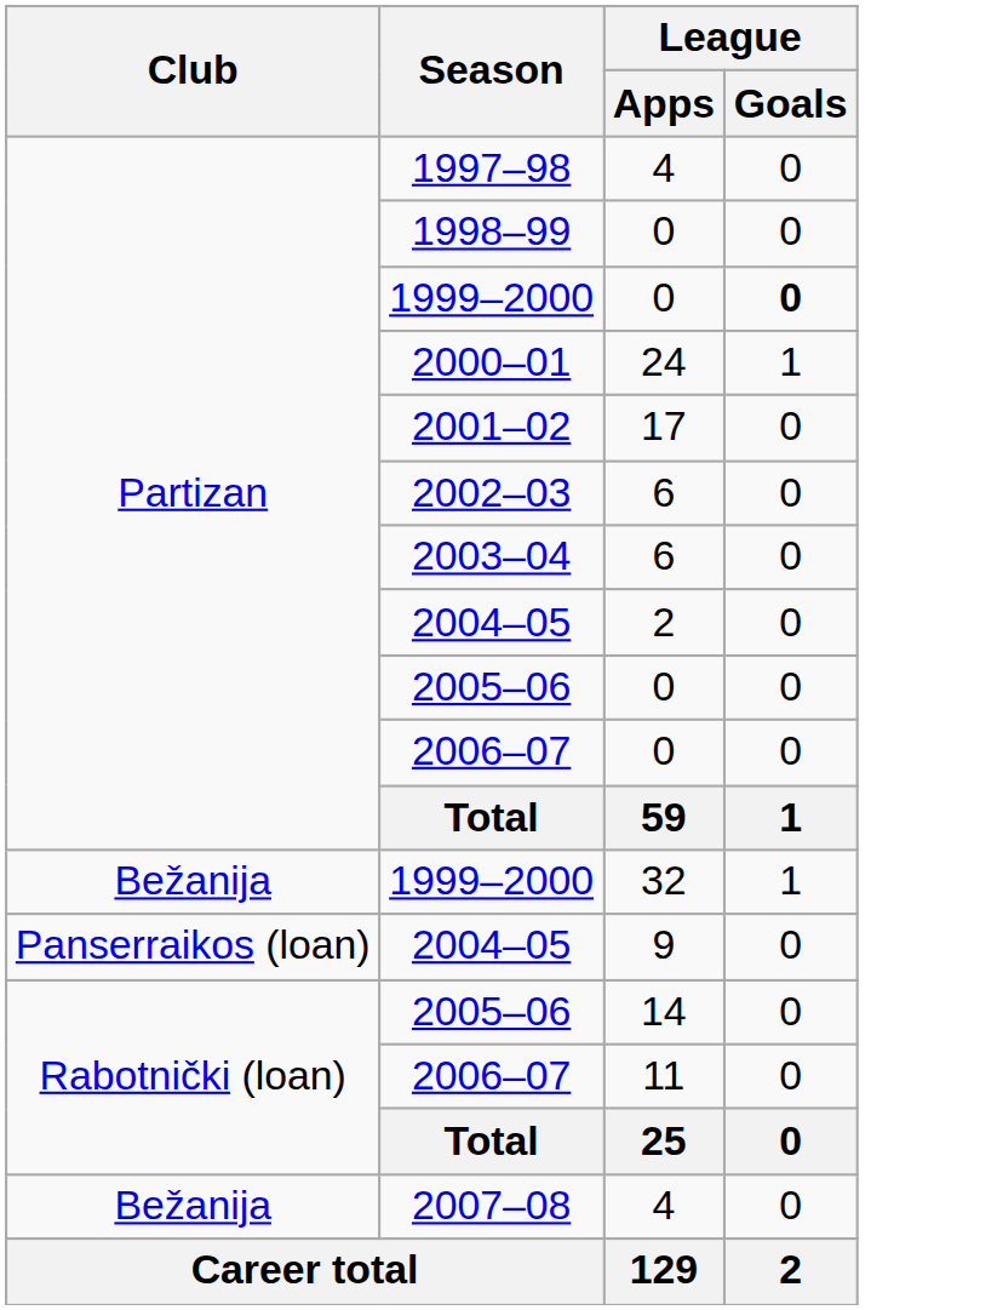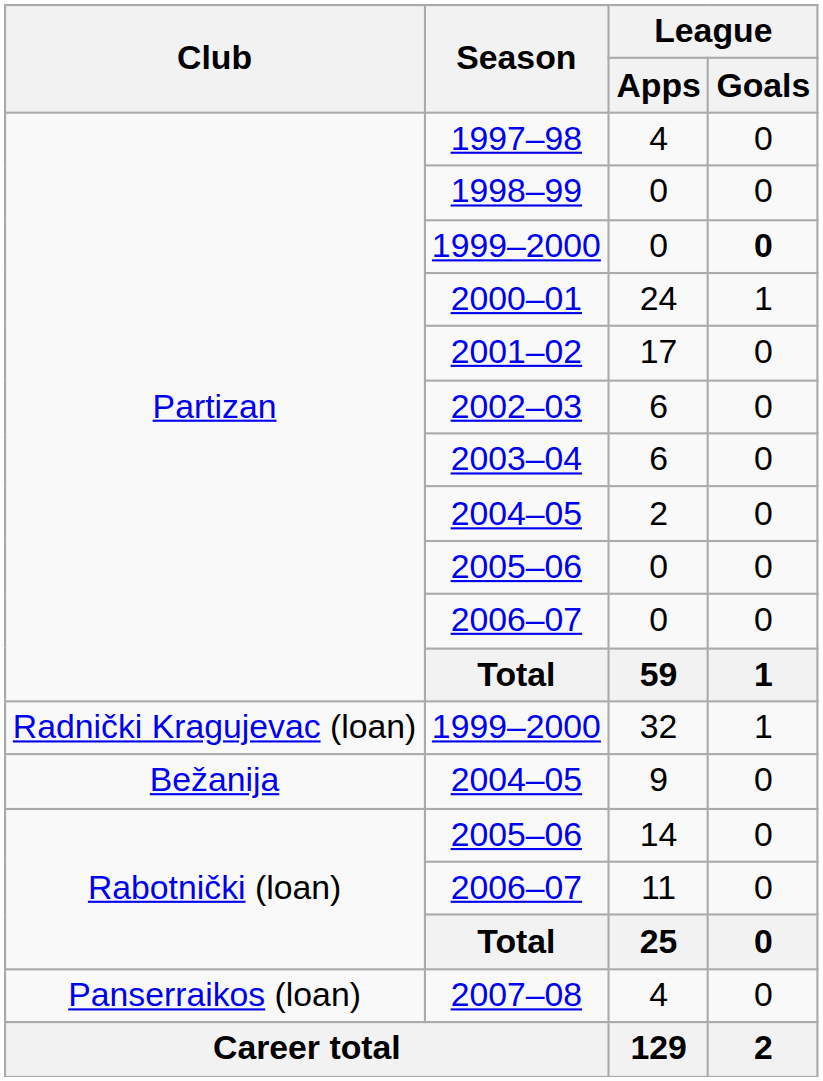1999–2000 / 32 | Club: Bežanija -> Radnički Kragujevac (loan)
2004–05 / 9 | Club: Panserraikos (loan) -> Bežanija
2007–08 | Club: Bežanija -> Panserraikos (loan)
